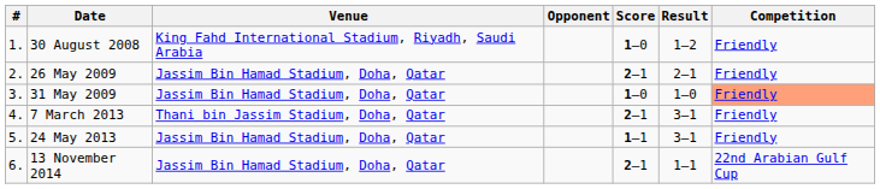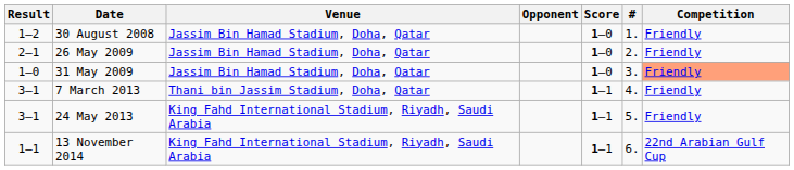columns swapped: # <-> Result
30 August 2008 | Venue: King Fahd International Stadium, Riyadh, Saudi Arabia -> Jassim Bin Hamad Stadium, Doha, Qatar
26 May 2009 | Score: 2–1 -> 1–0
7 March 2013 | Score: 2–1 -> 1–1
24 May 2013 | Venue: Jassim Bin Hamad Stadium, Doha, Qatar -> King Fahd International Stadium, Riyadh, Saudi Arabia
13 November 2014 | Venue: Jassim Bin Hamad Stadium, Doha, Qatar -> King Fahd International Stadium, Riyadh, Saudi Arabia
13 November 2014 | Score: 2–1 -> 1–1
